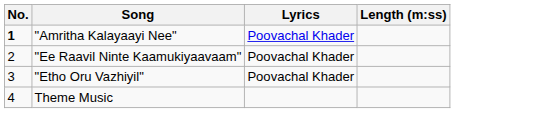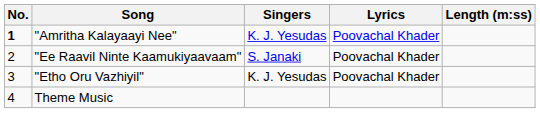+ column: Singers | K. J. Yesudas | S. Janaki | K. J. Yesudas
